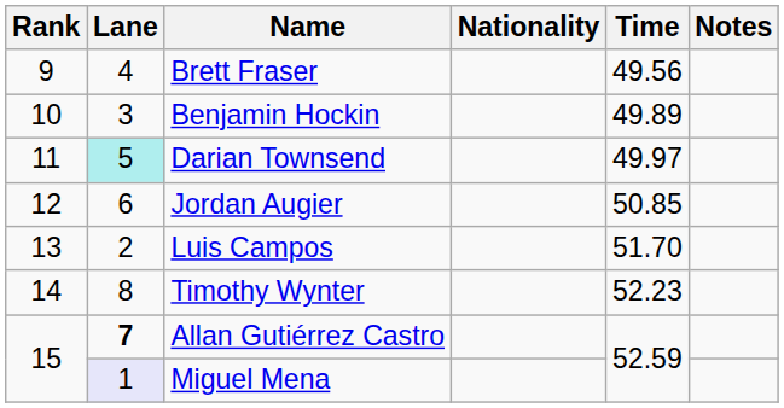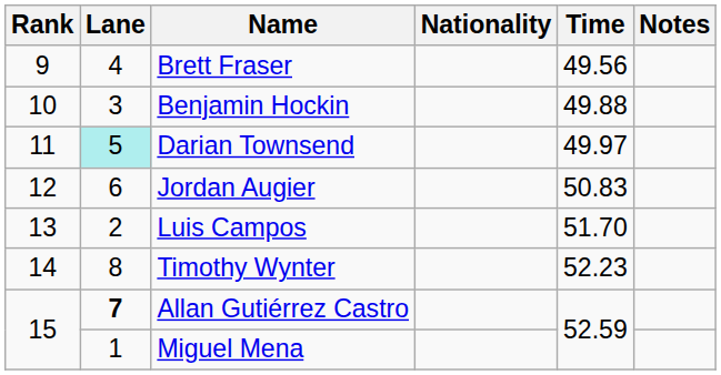Benjamin Hockin | Time: 49.89 -> 49.88
Jordan Augier | Time: 50.85 -> 50.83
Miguel Mena | Lane: lavender background -> no background
